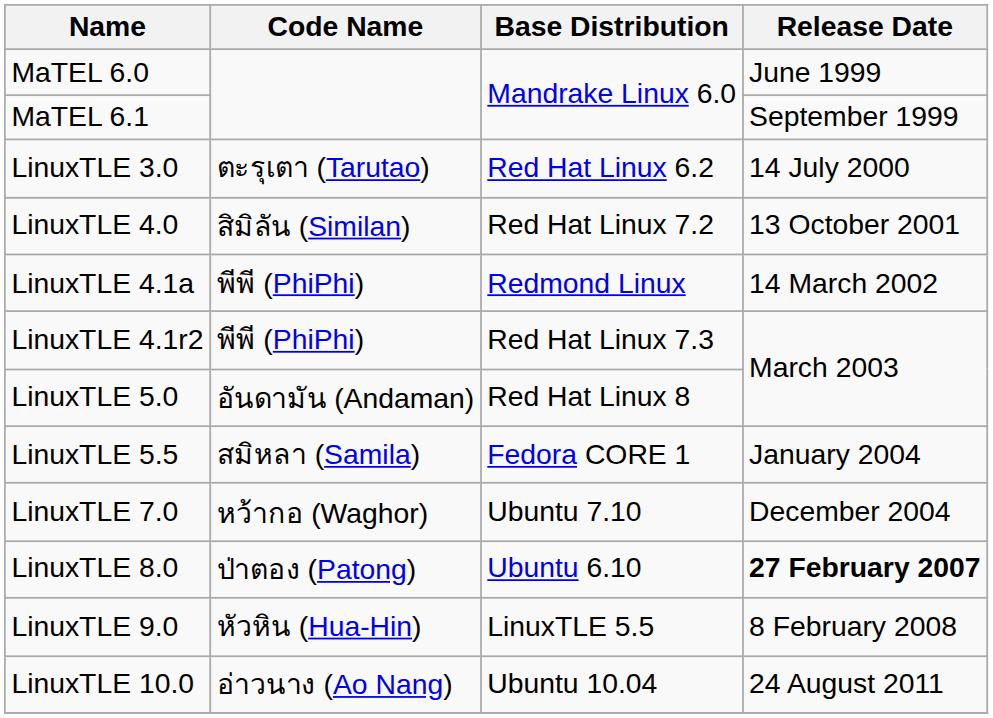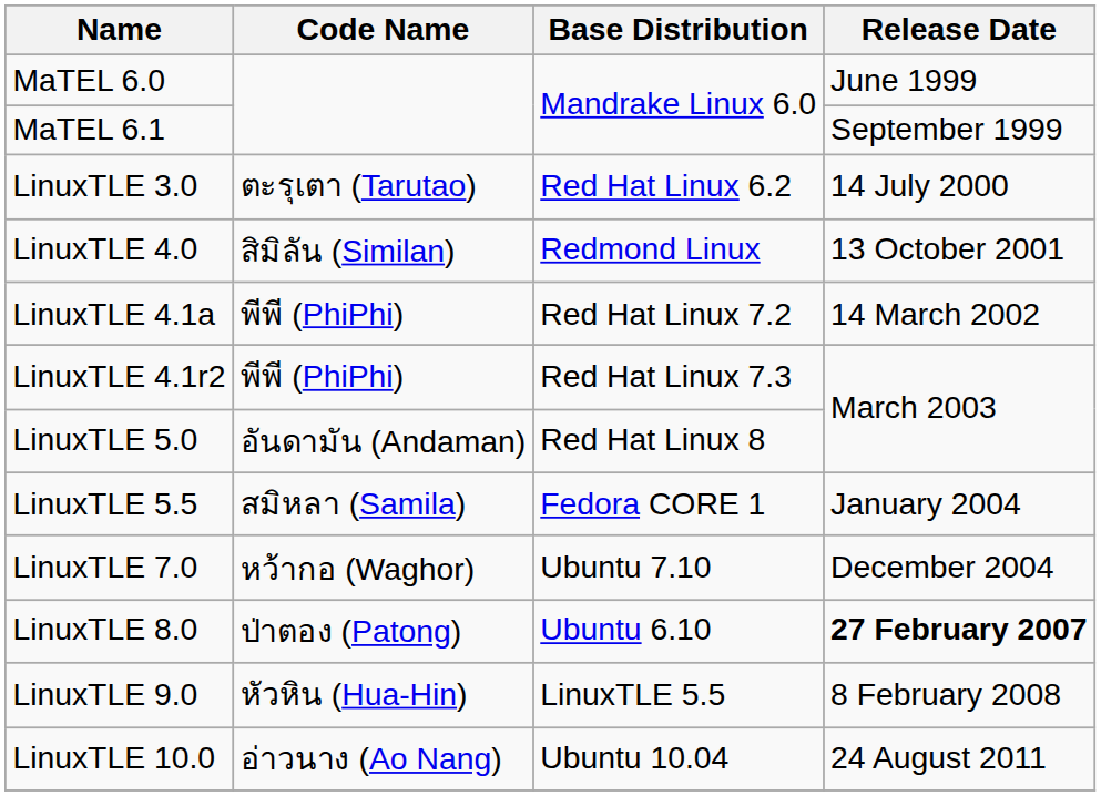LinuxTLE 4.0 | Base Distribution: Red Hat Linux 7.2 -> Redmond Linux
LinuxTLE 4.1a | Base Distribution: Redmond Linux -> Red Hat Linux 7.2
